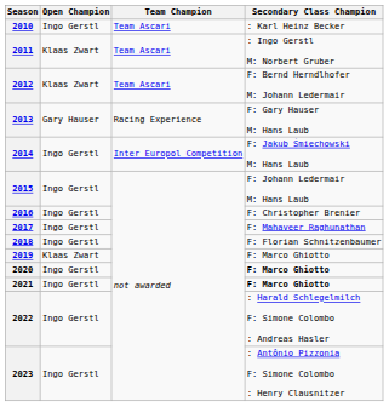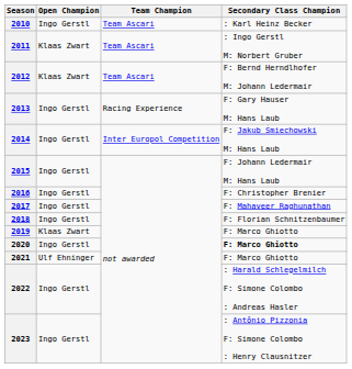2013 | Open Champion: Gary Hauser -> Ingo Gerstl
2021 | Open Champion: Ingo Gerstl -> Ulf Ehninger
2021 | Secondary Class Champion: bold -> normal
